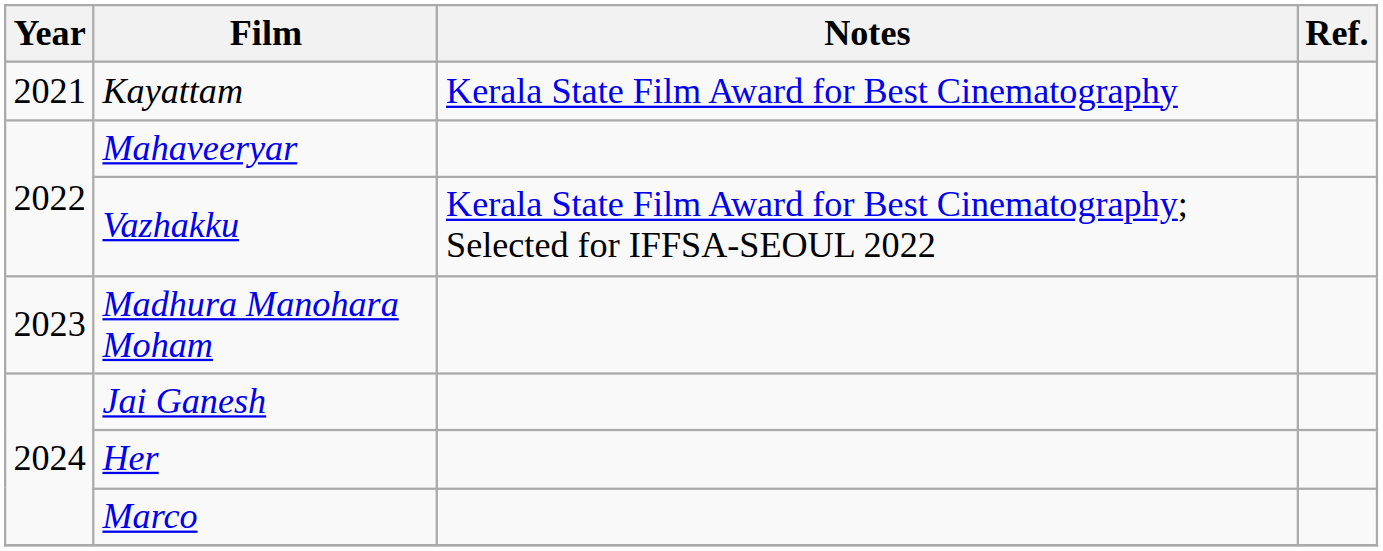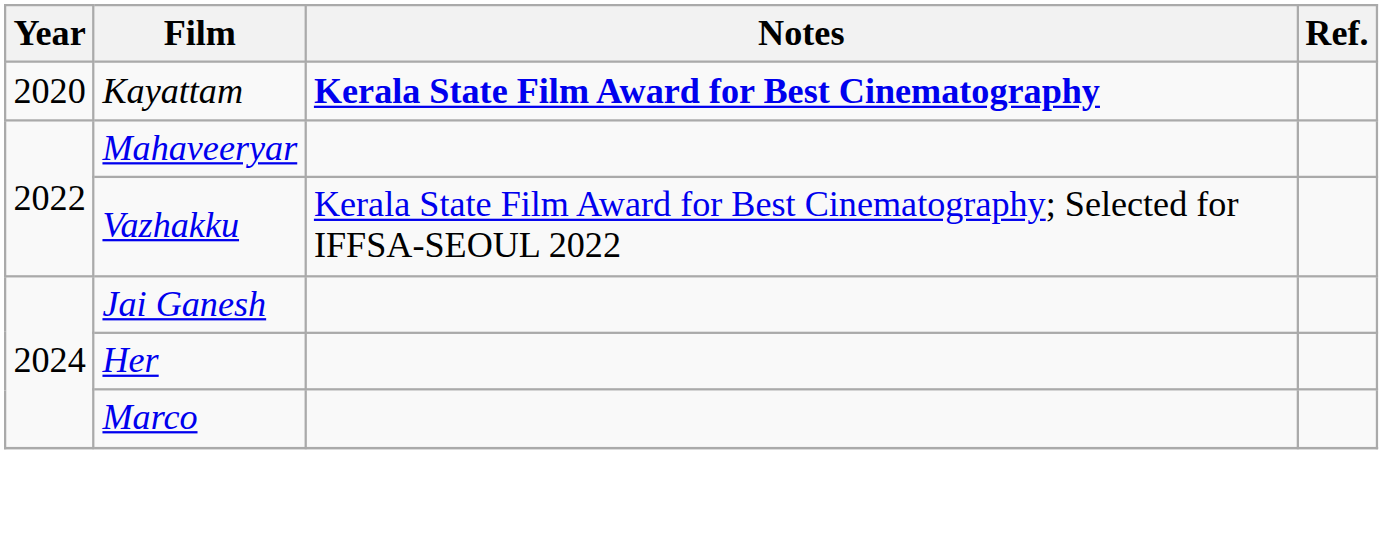Kayattam | Year: 2021 -> 2020
Kayattam | Notes: normal -> bold
- row: 2023 | Madhura Manohara Moham
